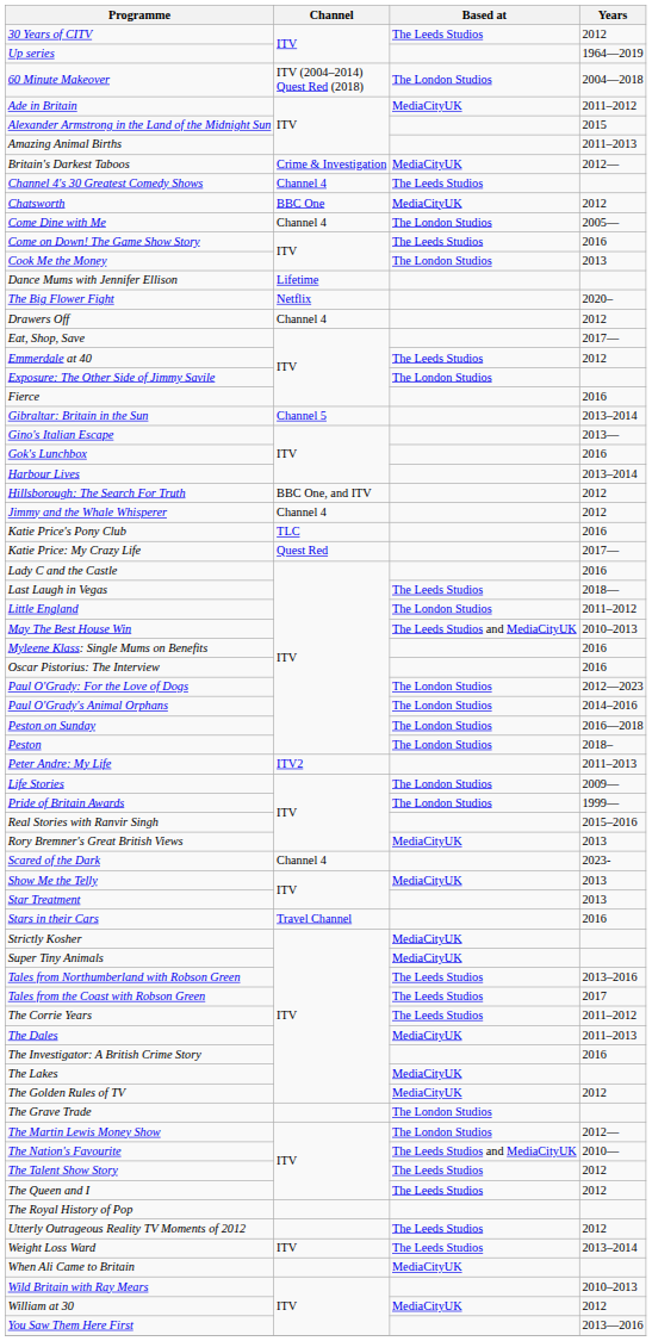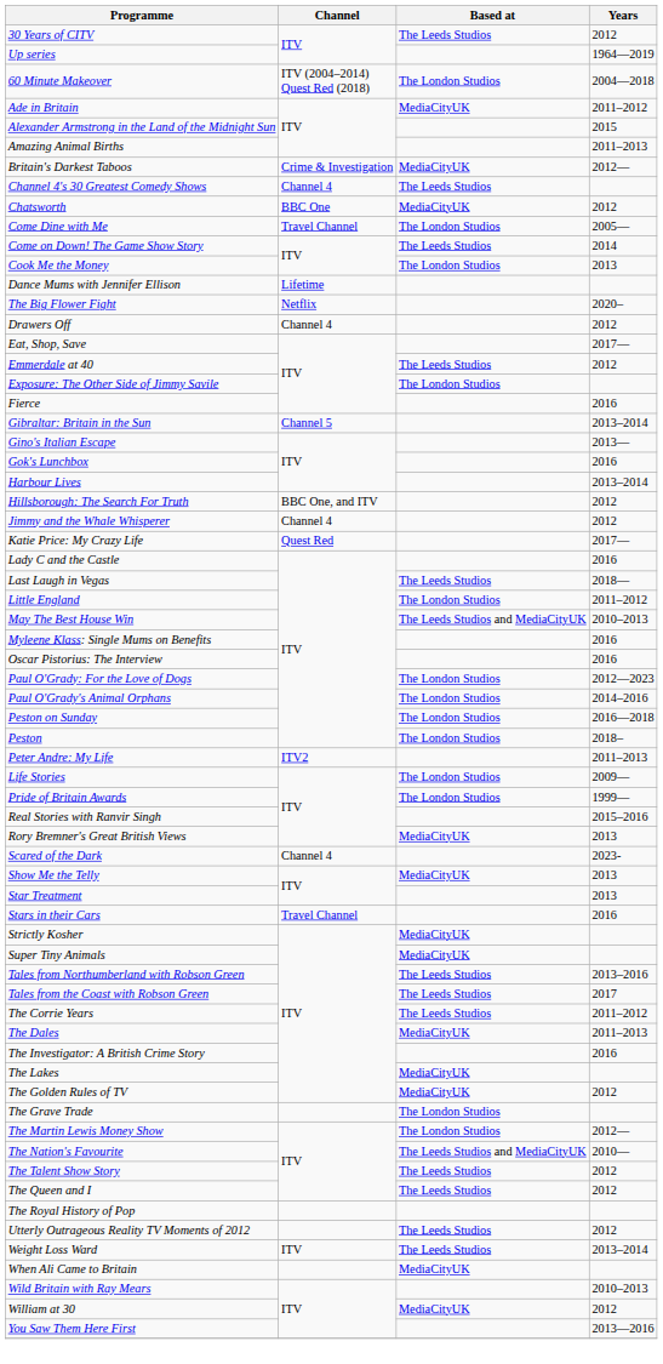Come Dine with Me | Channel: Channel 4 -> Travel Channel
Come on Down! The Game Show Story | Years: 2016 -> 2014
- row: Katie Price's Pony Club | TLC | 2016
